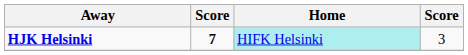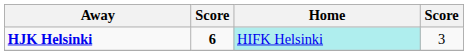HJK Helsinki | column 2: 7 -> 6
